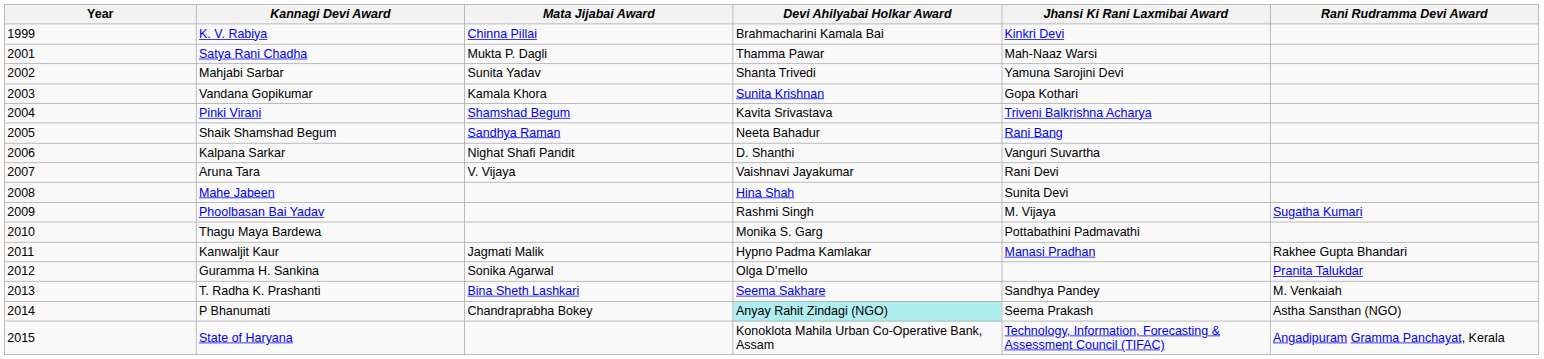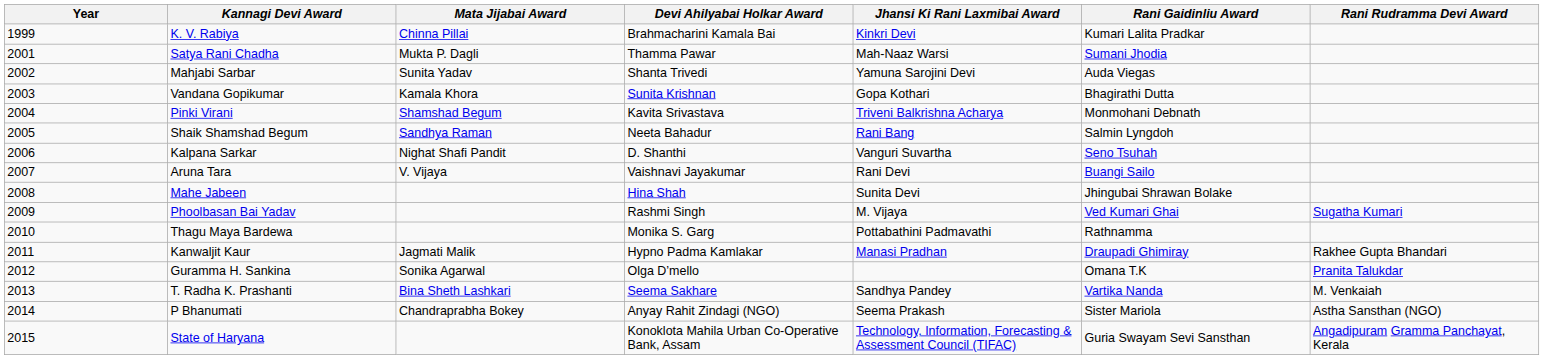+ column: Rani Gaidinliu Award | Kumari Lalita Pradkar | Sumani Jhodia | Auda Viegas | Bhagirathi Dutta | Monmohani Debnath | Salmin Lyngdoh | Seno Tsuhah | Buangi Sailo | Jhingubai Shrawan Bolake | Ved Kumari Ghai | Rathnamma | Draupadi Ghimiray | Omana T.K | Vartika Nanda | Sister Mariola | Guria Swayam Sevi Sansthan
P Bhanumati | Devi Ahilyabai Holkar Award: paleturquoise background -> no background
